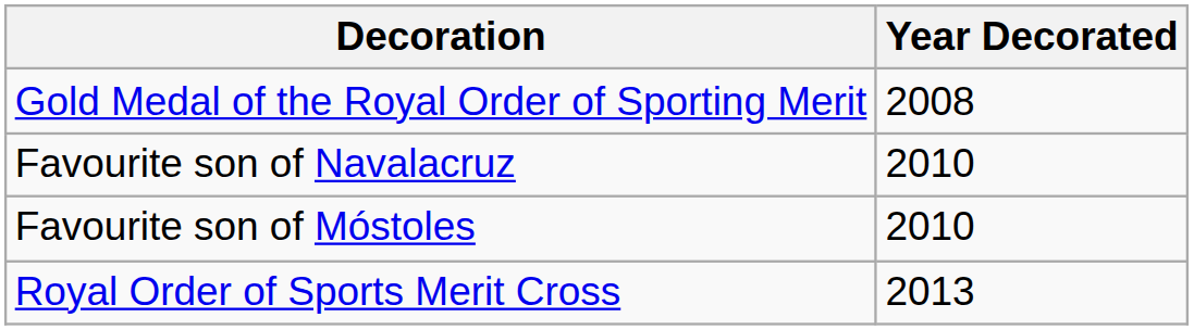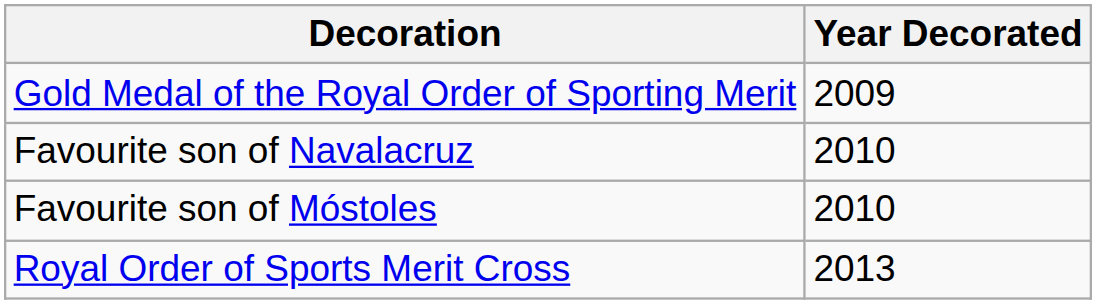Gold Medal of the Royal Order of Sporting Merit | Year Decorated: 2008 -> 2009
